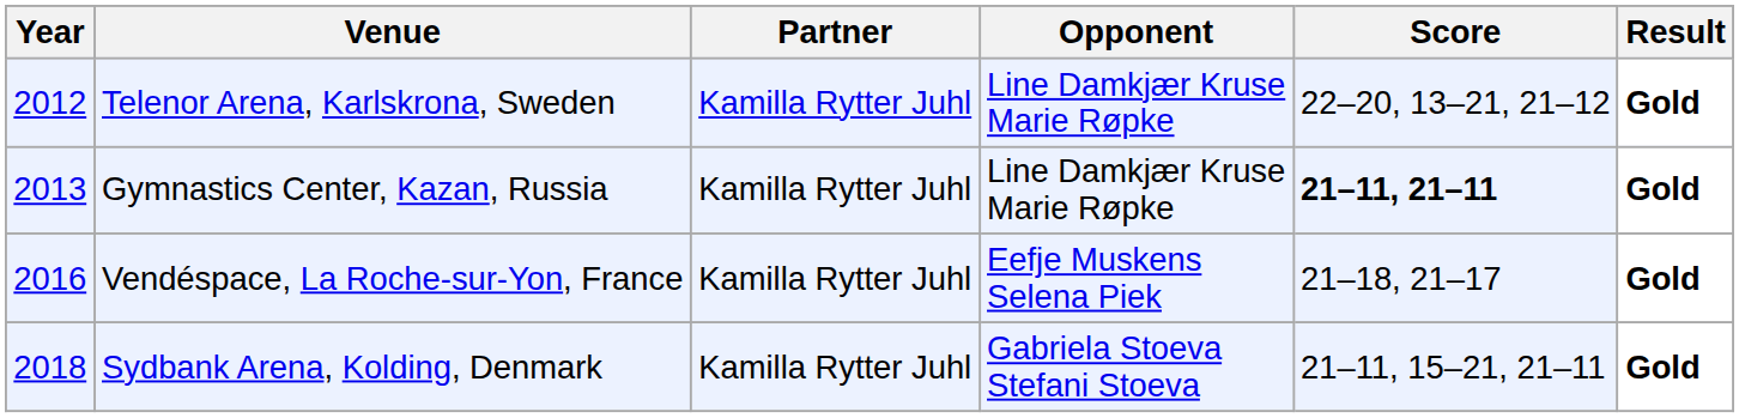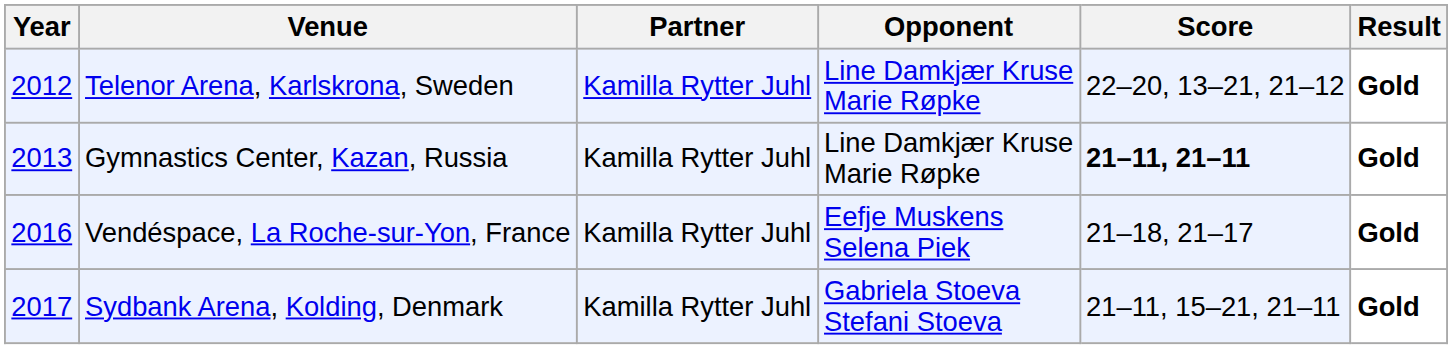Sydbank Arena, Kolding, Denmark | Year: 2018 -> 2017
